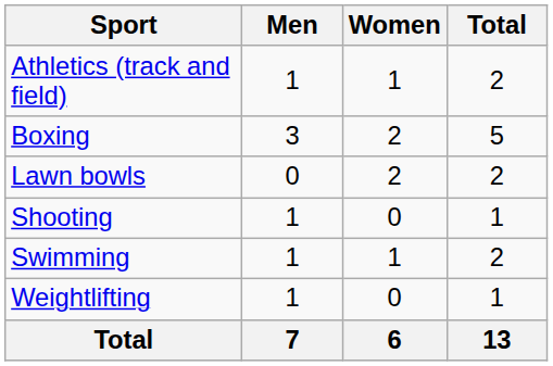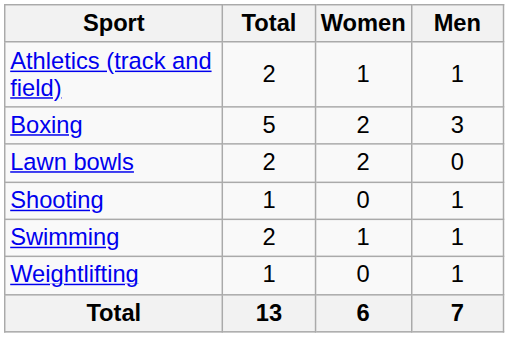columns swapped: Men <-> Total
